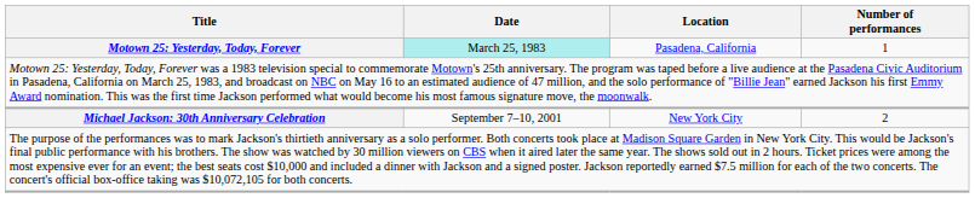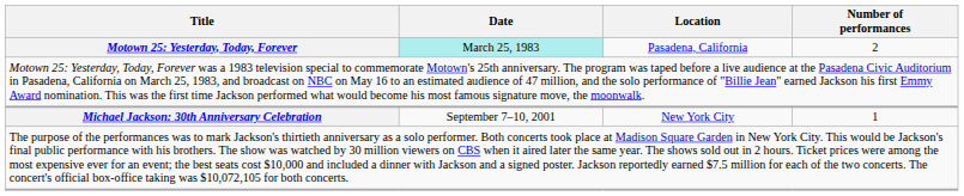Motown 25: Yesterday, Today, Forever | Number of performances: 1 -> 2
Michael Jackson: 30th Anniversary Celebration | Number of performances: 2 -> 1
